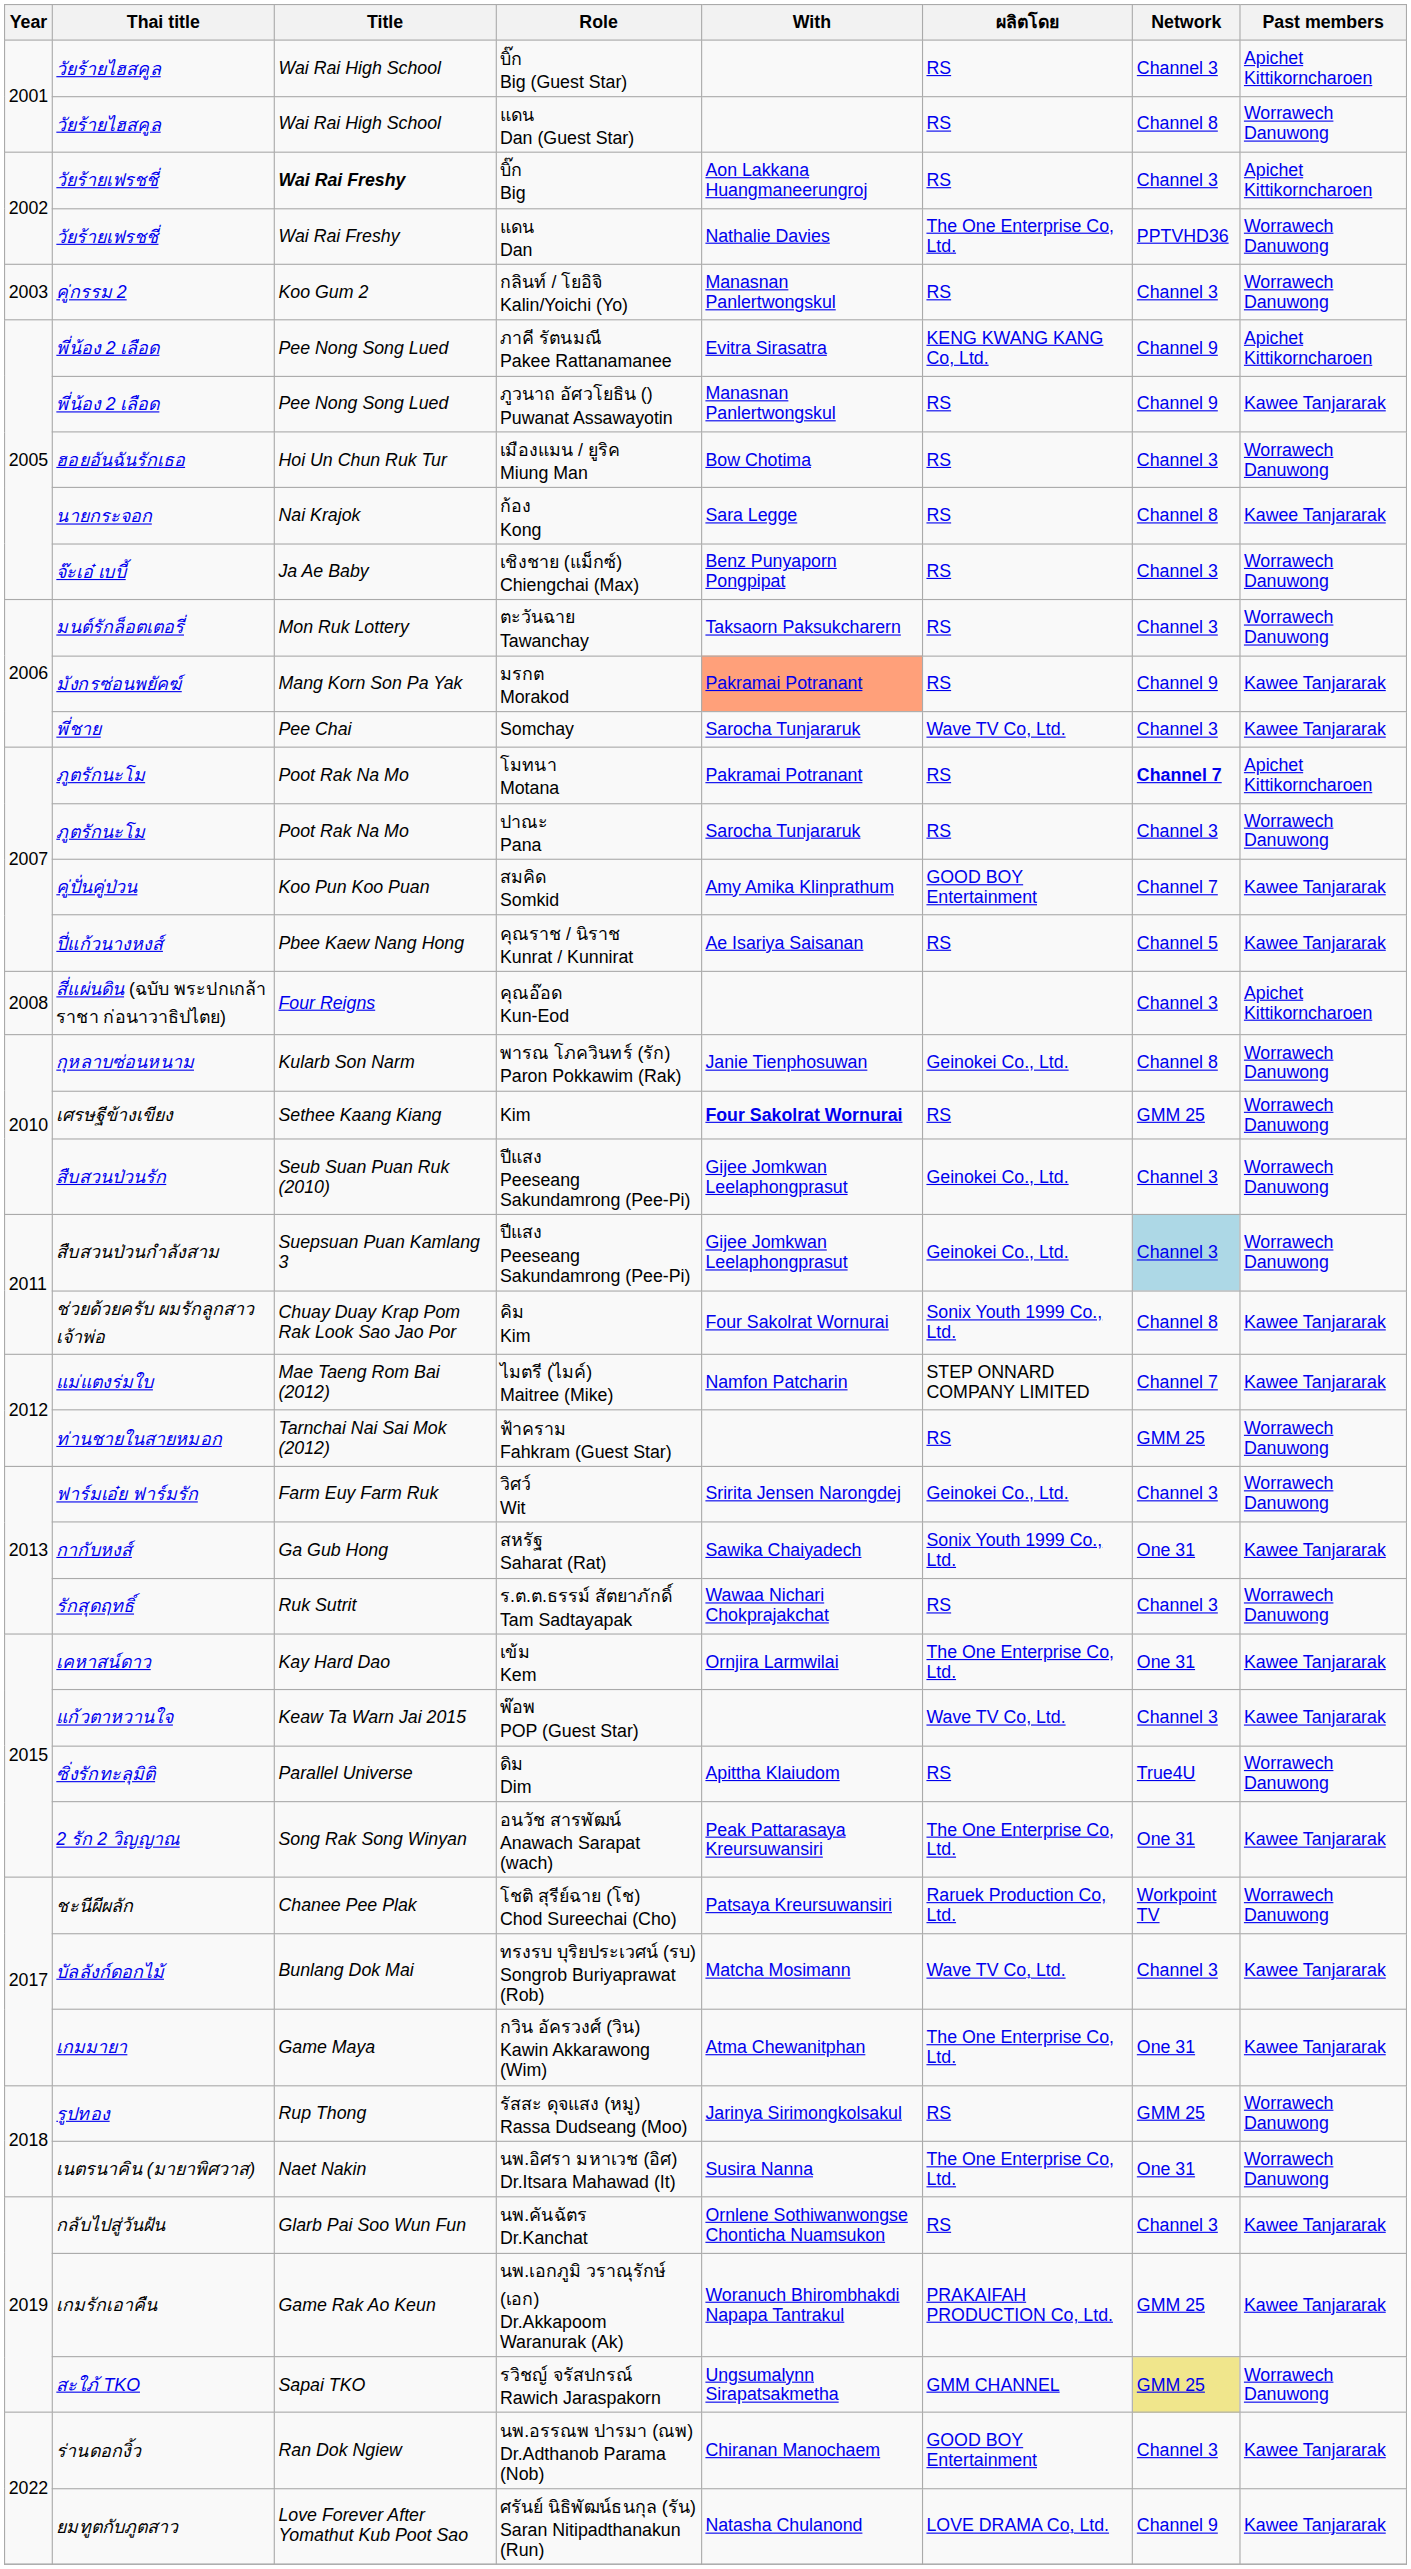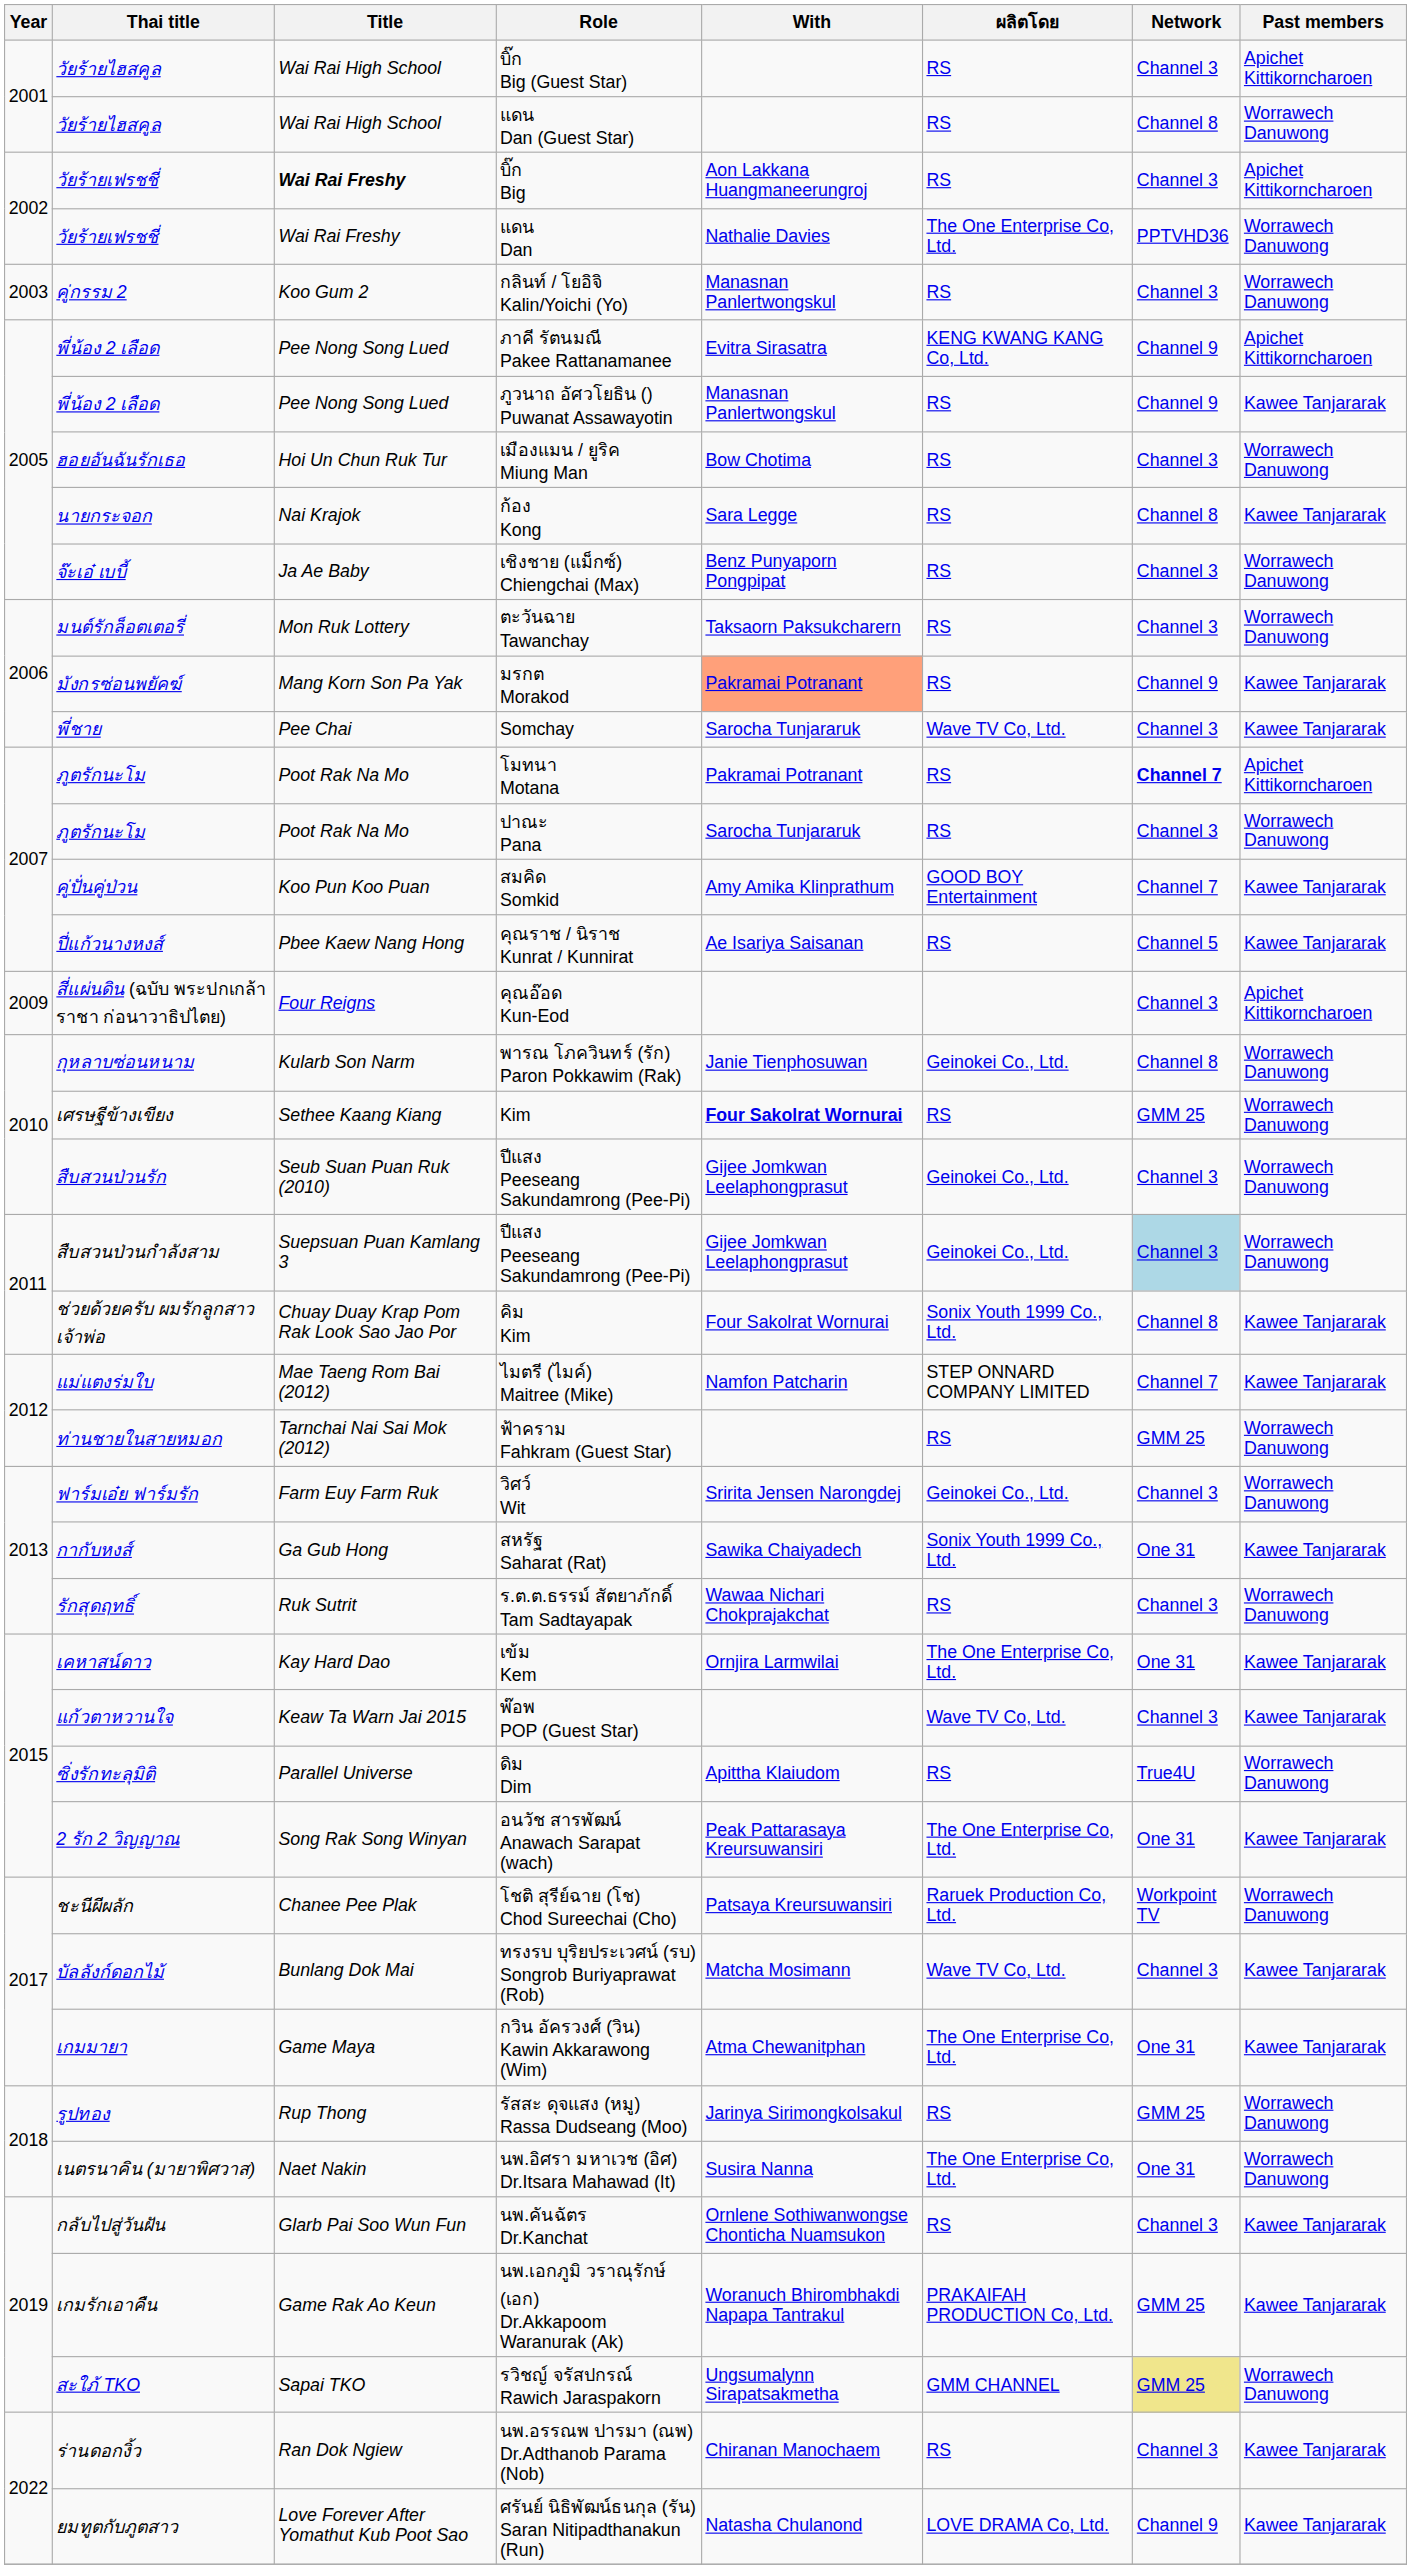คุณอ๊อด Kun-Eod | Year: 2008 -> 2009
นพ.อรรณพ ปารมา (ณพ) Dr.Adthanob Parama (Nob) | ผลิตโดย: GOOD BOY Entertainment -> RS
